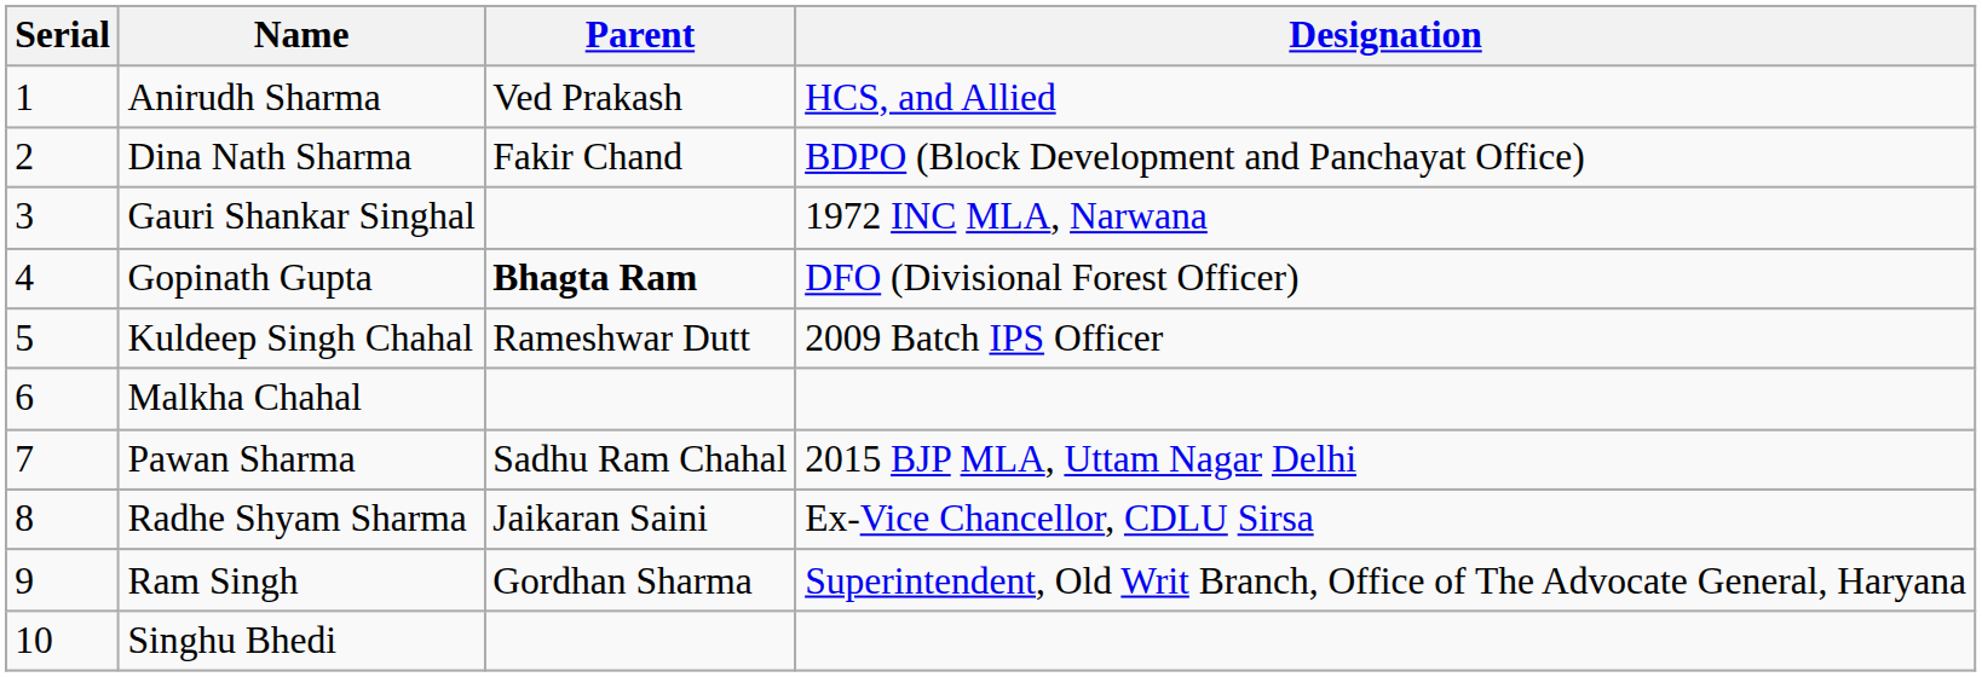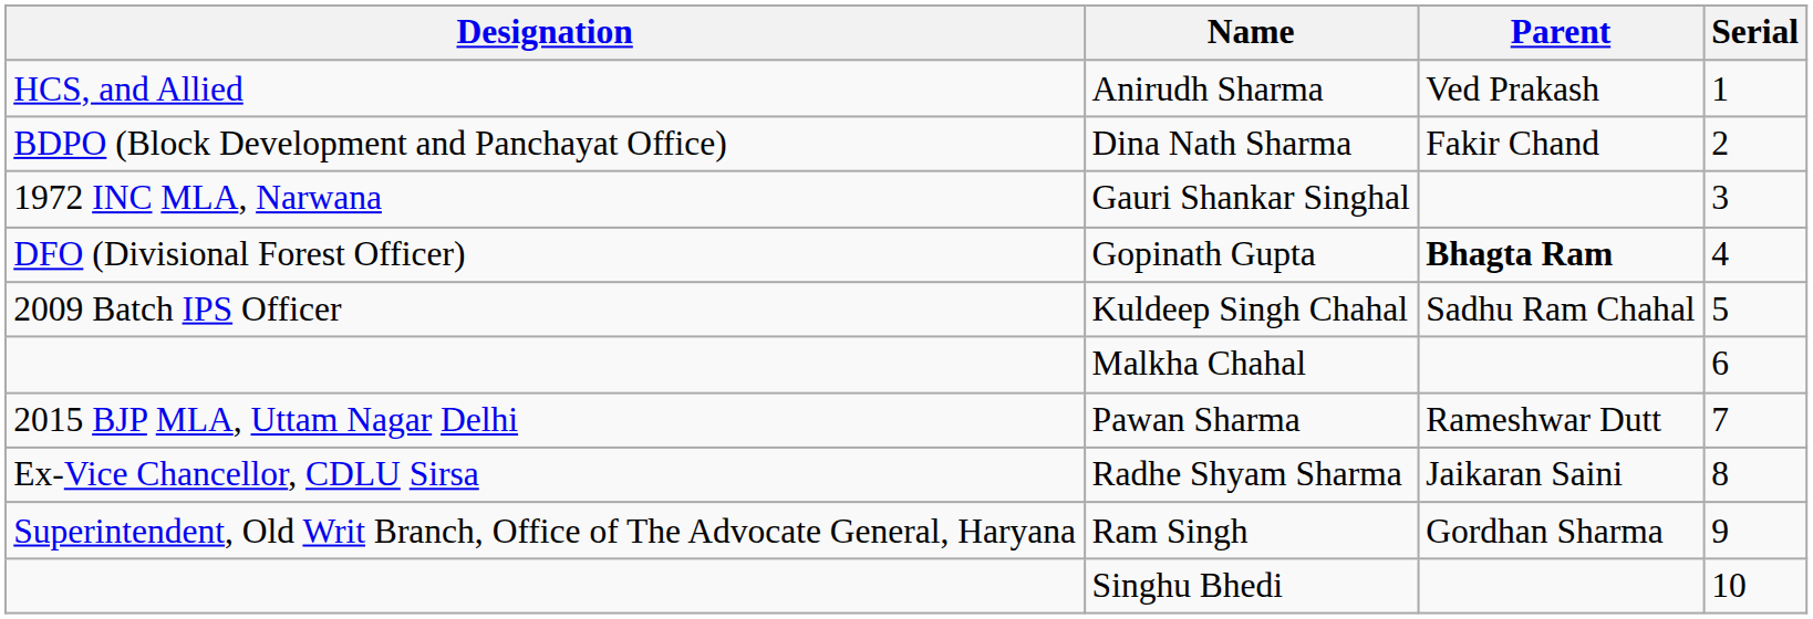columns swapped: Serial <-> Designation
Kuldeep Singh Chahal | Parent: Rameshwar Dutt -> Sadhu Ram Chahal
Pawan Sharma | Parent: Sadhu Ram Chahal -> Rameshwar Dutt
